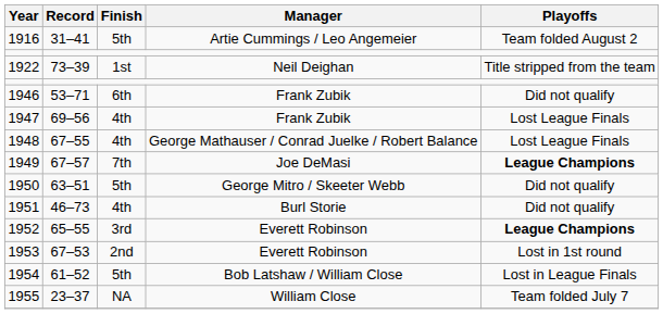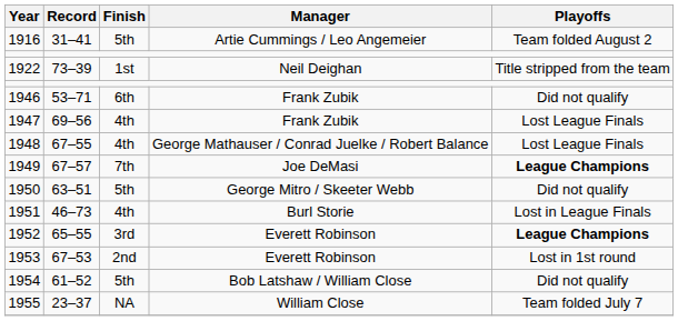1951 | Playoffs: Did not qualify -> Lost in League Finals
1954 | Playoffs: Lost in League Finals -> Did not qualify
